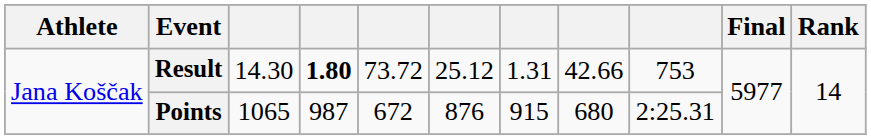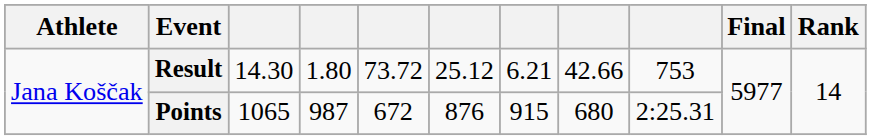Result | column 4: bold -> normal
Result | column 7: 1.31 -> 6.21
